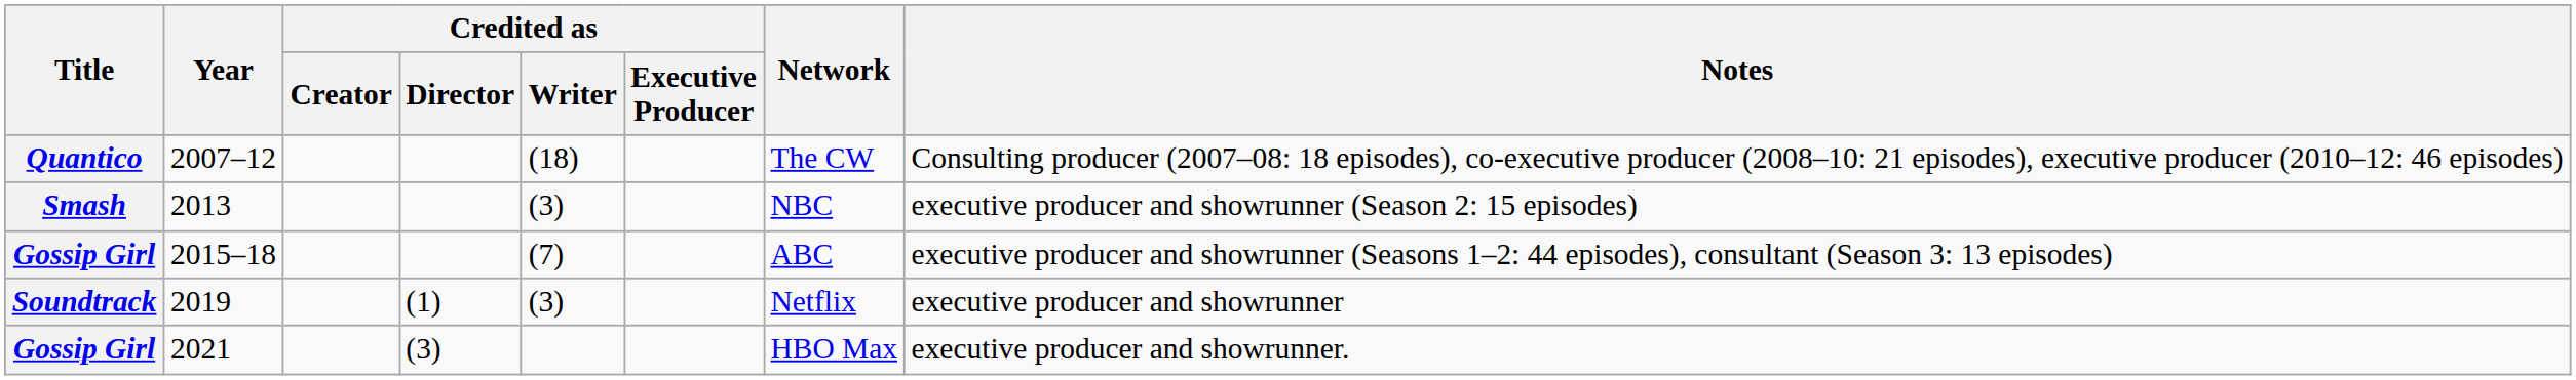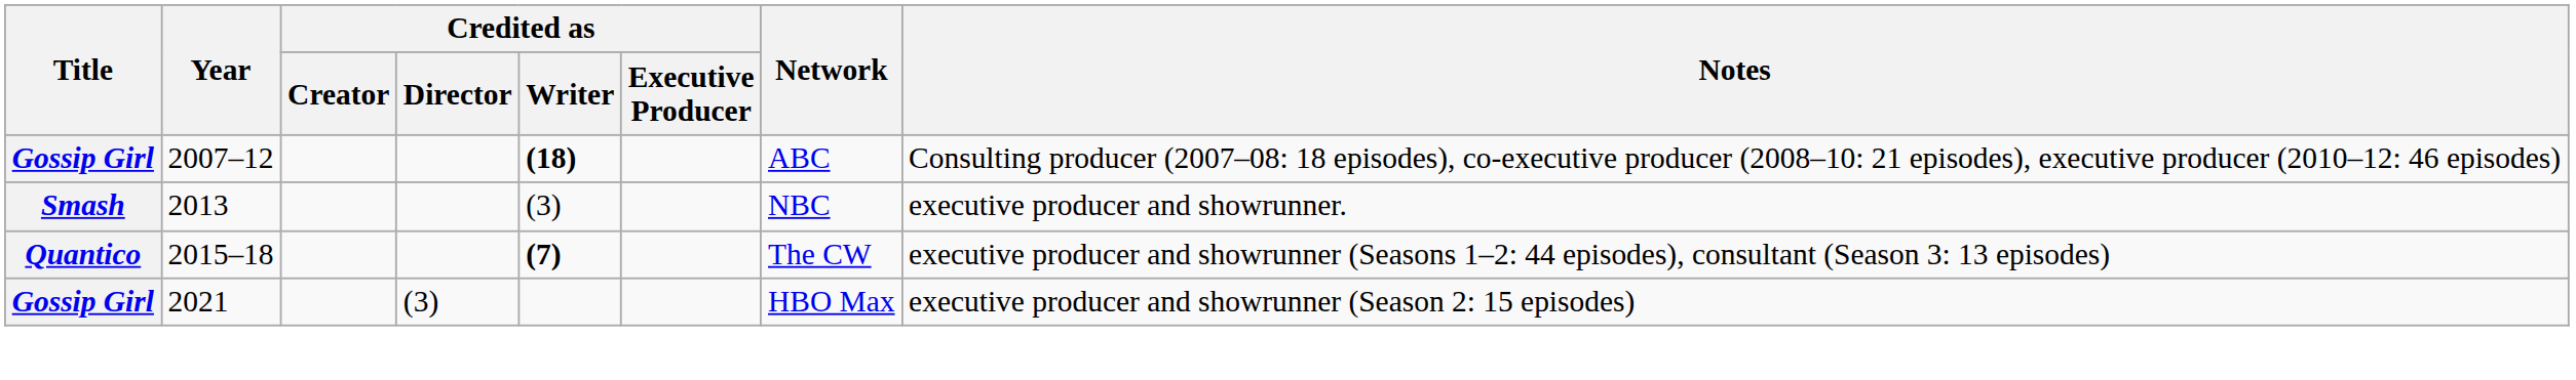2007–12 | Title: Quantico -> Gossip Girl
2007–12 | Credited as / Writer: normal -> bold
2007–12 | Network: The CW -> ABC
2013 | Notes: executive producer and showrunner (Season 2: 15 episodes) -> executive producer and showrunner.
2015–18 | Title: Gossip Girl -> Quantico
2015–18 | Credited as / Writer: normal -> bold
2015–18 | Network: ABC -> The CW
- row: Soundtrack | 2019 | (1) | (3) | Netflix | executive producer and showrunner
2021 | Notes: executive producer and showrunner. -> executive producer and showrunner (Season 2: 15 episodes)
